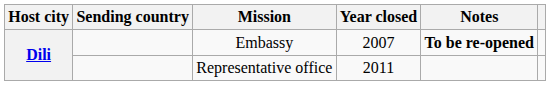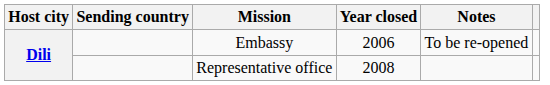Embassy | Year closed: 2007 -> 2006
Embassy | Notes: bold -> normal
Representative office | Year closed: 2011 -> 2008
